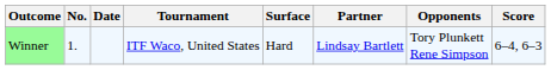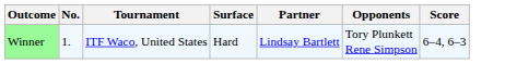- column: Date
